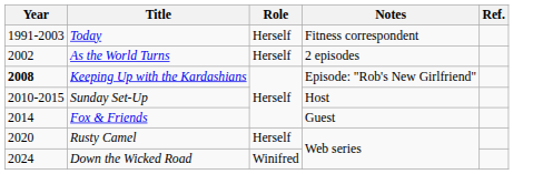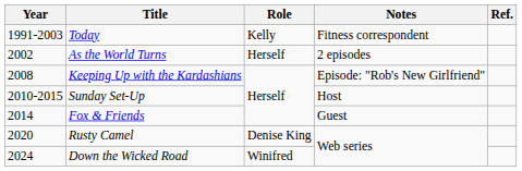Today | Role: Herself -> Kelly
Keeping Up with the Kardashians | Year: bold -> normal
Rusty Camel | Role: Herself -> Denise King
